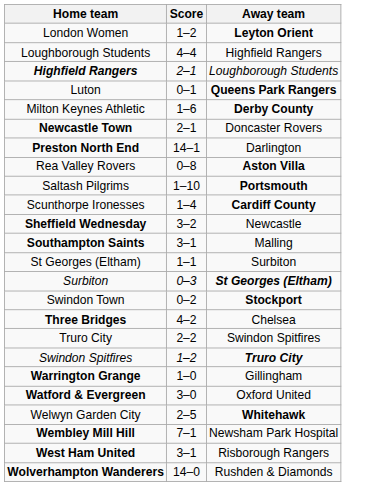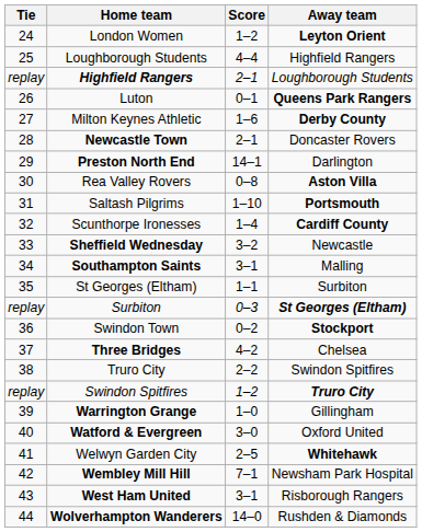+ column: Tie | 24 | 25 | replay | 26 | 27 | 28 | 29 | 30 | 31 | 32 | 33 | 34 | 35 | replay | 36 | 37 | 38 | replay | 39 | 40 | 41 | 42 | 43 | 44
